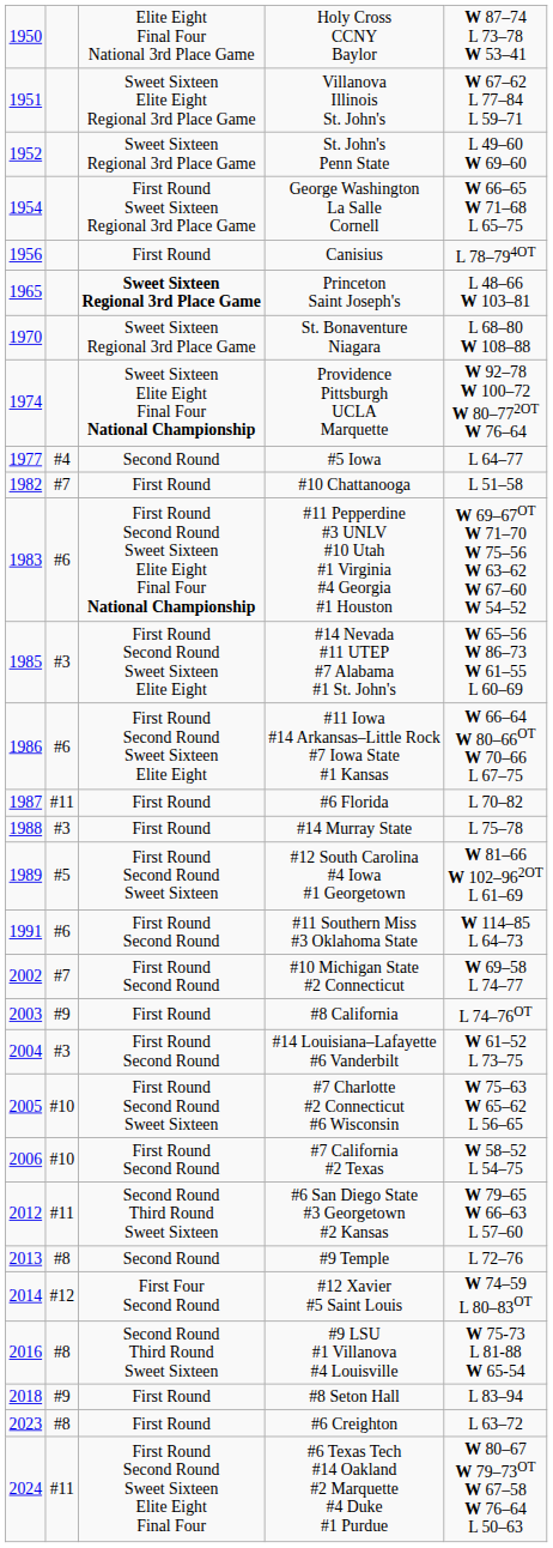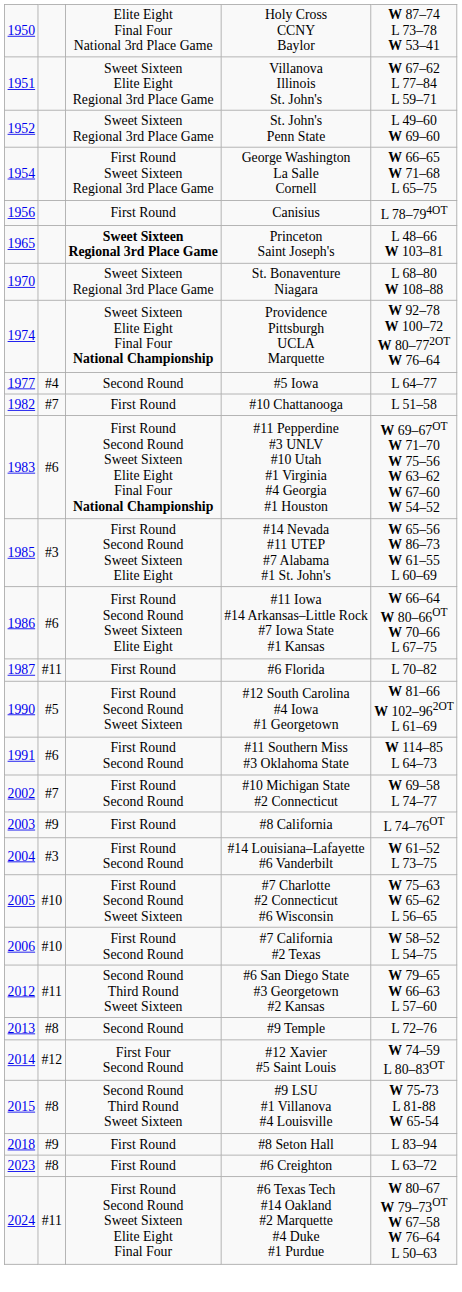- row: 1988 | #3 | First Round | #14 Murray State | L 75–78
#12 South Carolina #4 Iowa #1 Georgetown | column 1: 1989 -> 1990
#9 LSU #1 Villanova #4 Louisville | column 1: 2016 -> 2015
